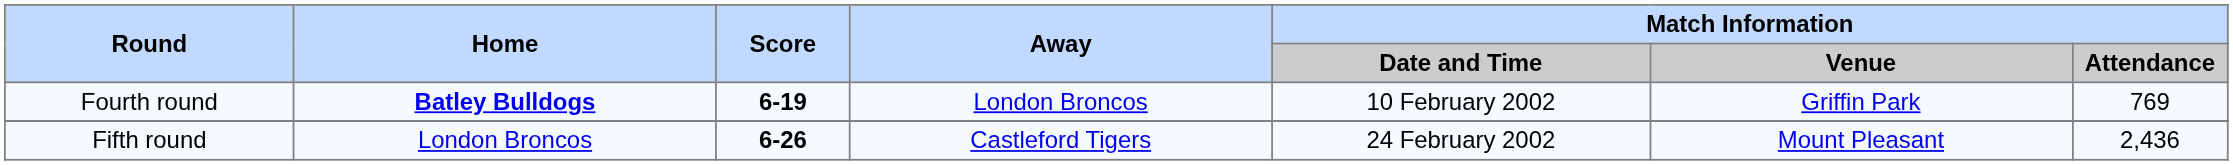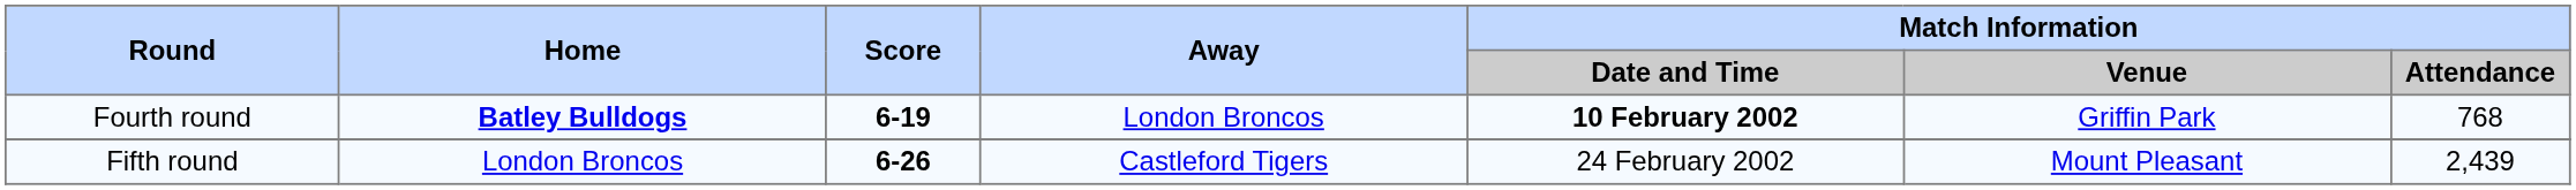Fourth round | Match Information / Date and Time: normal -> bold
Fourth round | Match Information / Attendance: 769 -> 768
Fifth round | Match Information / Attendance: 2,436 -> 2,439
